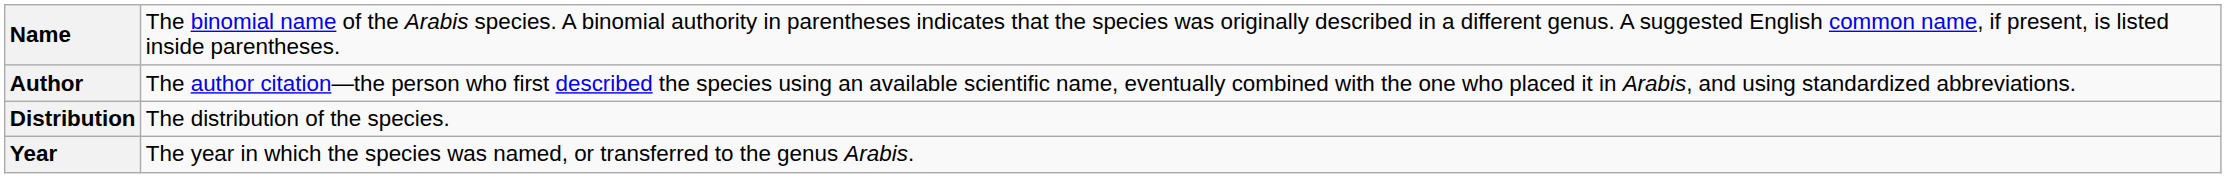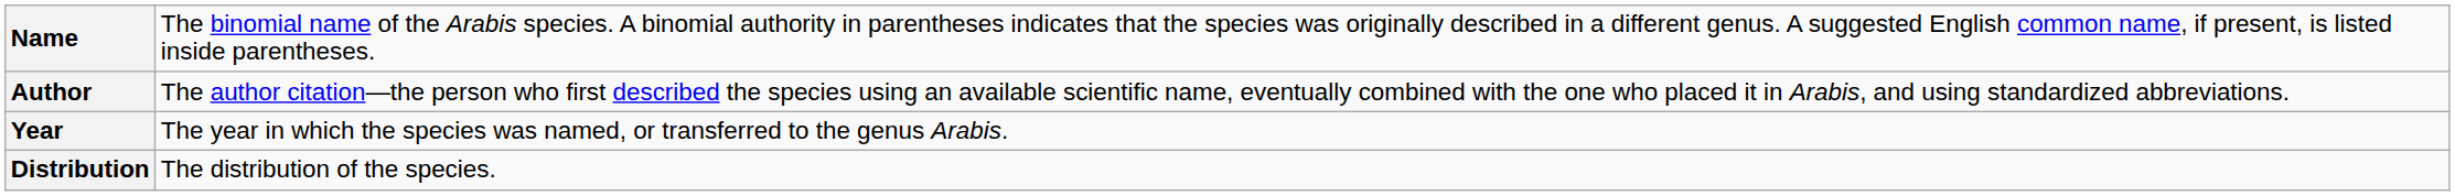rows swapped: Year <-> Distribution
